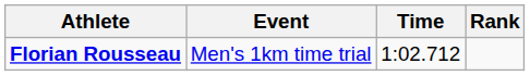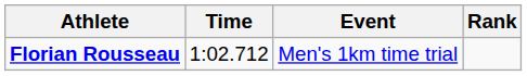columns swapped: Event <-> Time
